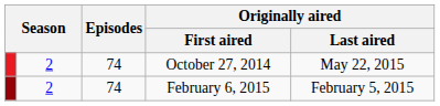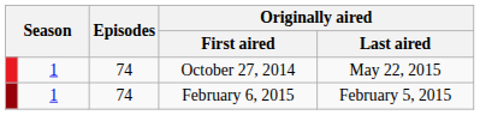October 27, 2014 | column 2: 2 -> 1
February 6, 2015 | column 2: 2 -> 1
